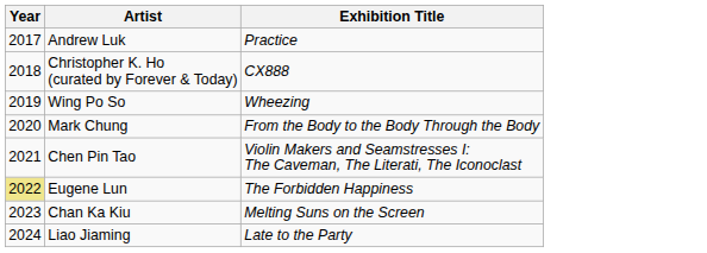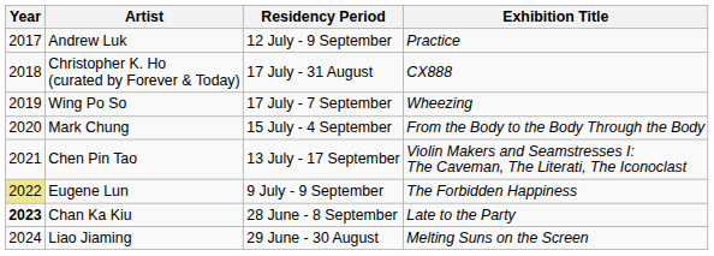+ column: Residency Period | 12 July - 9 September | 17 July - 31 August | 17 July - 7 September | 15 July - 4 September | 13 July - 17 September | 9 July - 9 September | 28 June - 8 September | 29 June - 30 August
Chan Ka Kiu | Year: normal -> bold
Chan Ka Kiu | Exhibition Title: Melting Suns on the Screen -> Late to the Party
Liao Jiaming | Exhibition Title: Late to the Party -> Melting Suns on the Screen
